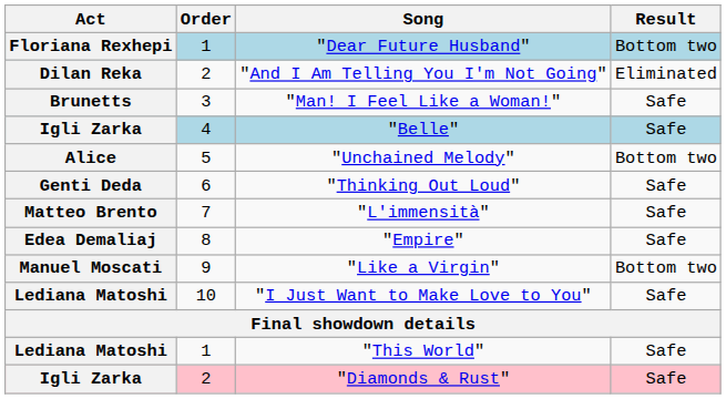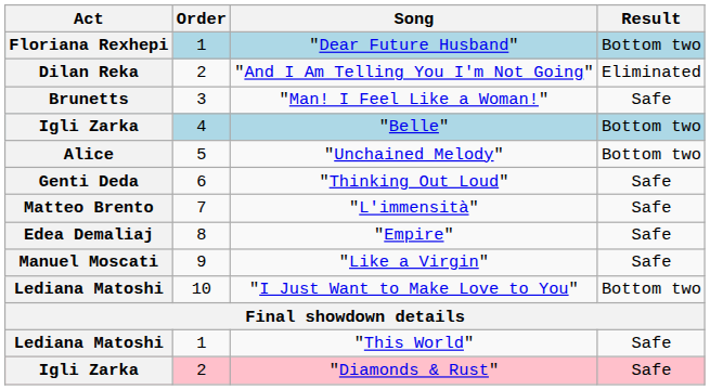"Belle" | Result: Safe -> Bottom two
"Like a Virgin" | Result: Bottom two -> Safe
"I Just Want to Make Love to You" | Result: Safe -> Bottom two
